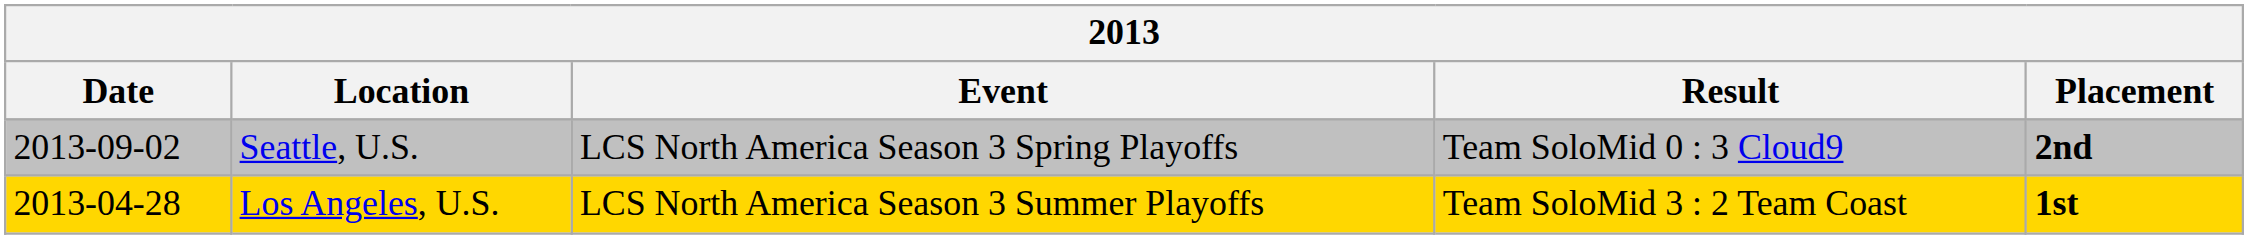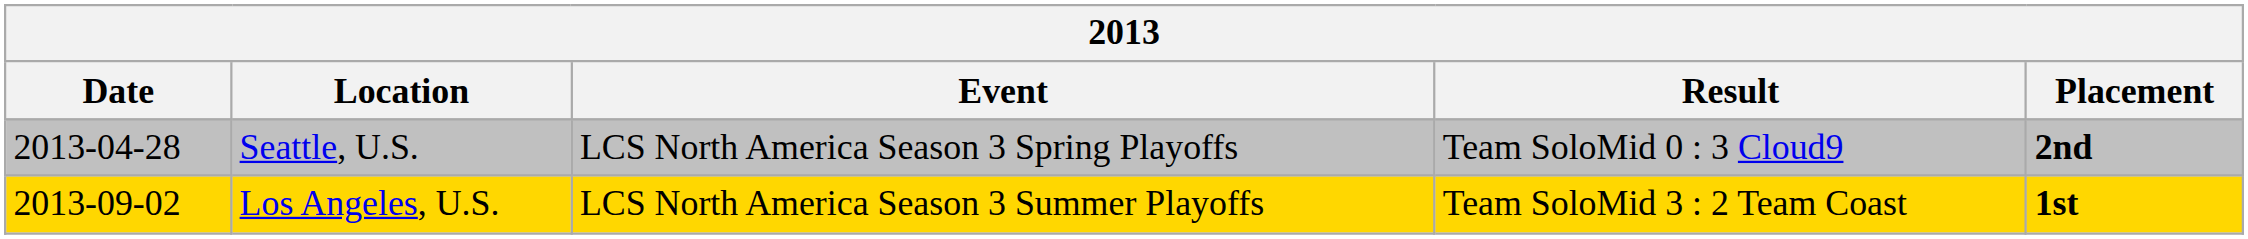Seattle, U.S. | Date: 2013-09-02 -> 2013-04-28
Los Angeles, U.S. | Date: 2013-04-28 -> 2013-09-02
